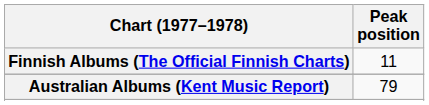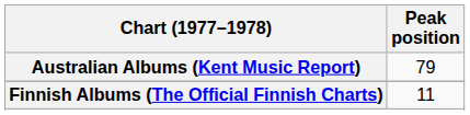rows swapped: Australian Albums (Kent Music Report) <-> Finnish Albums (The Official Finnish Charts)
